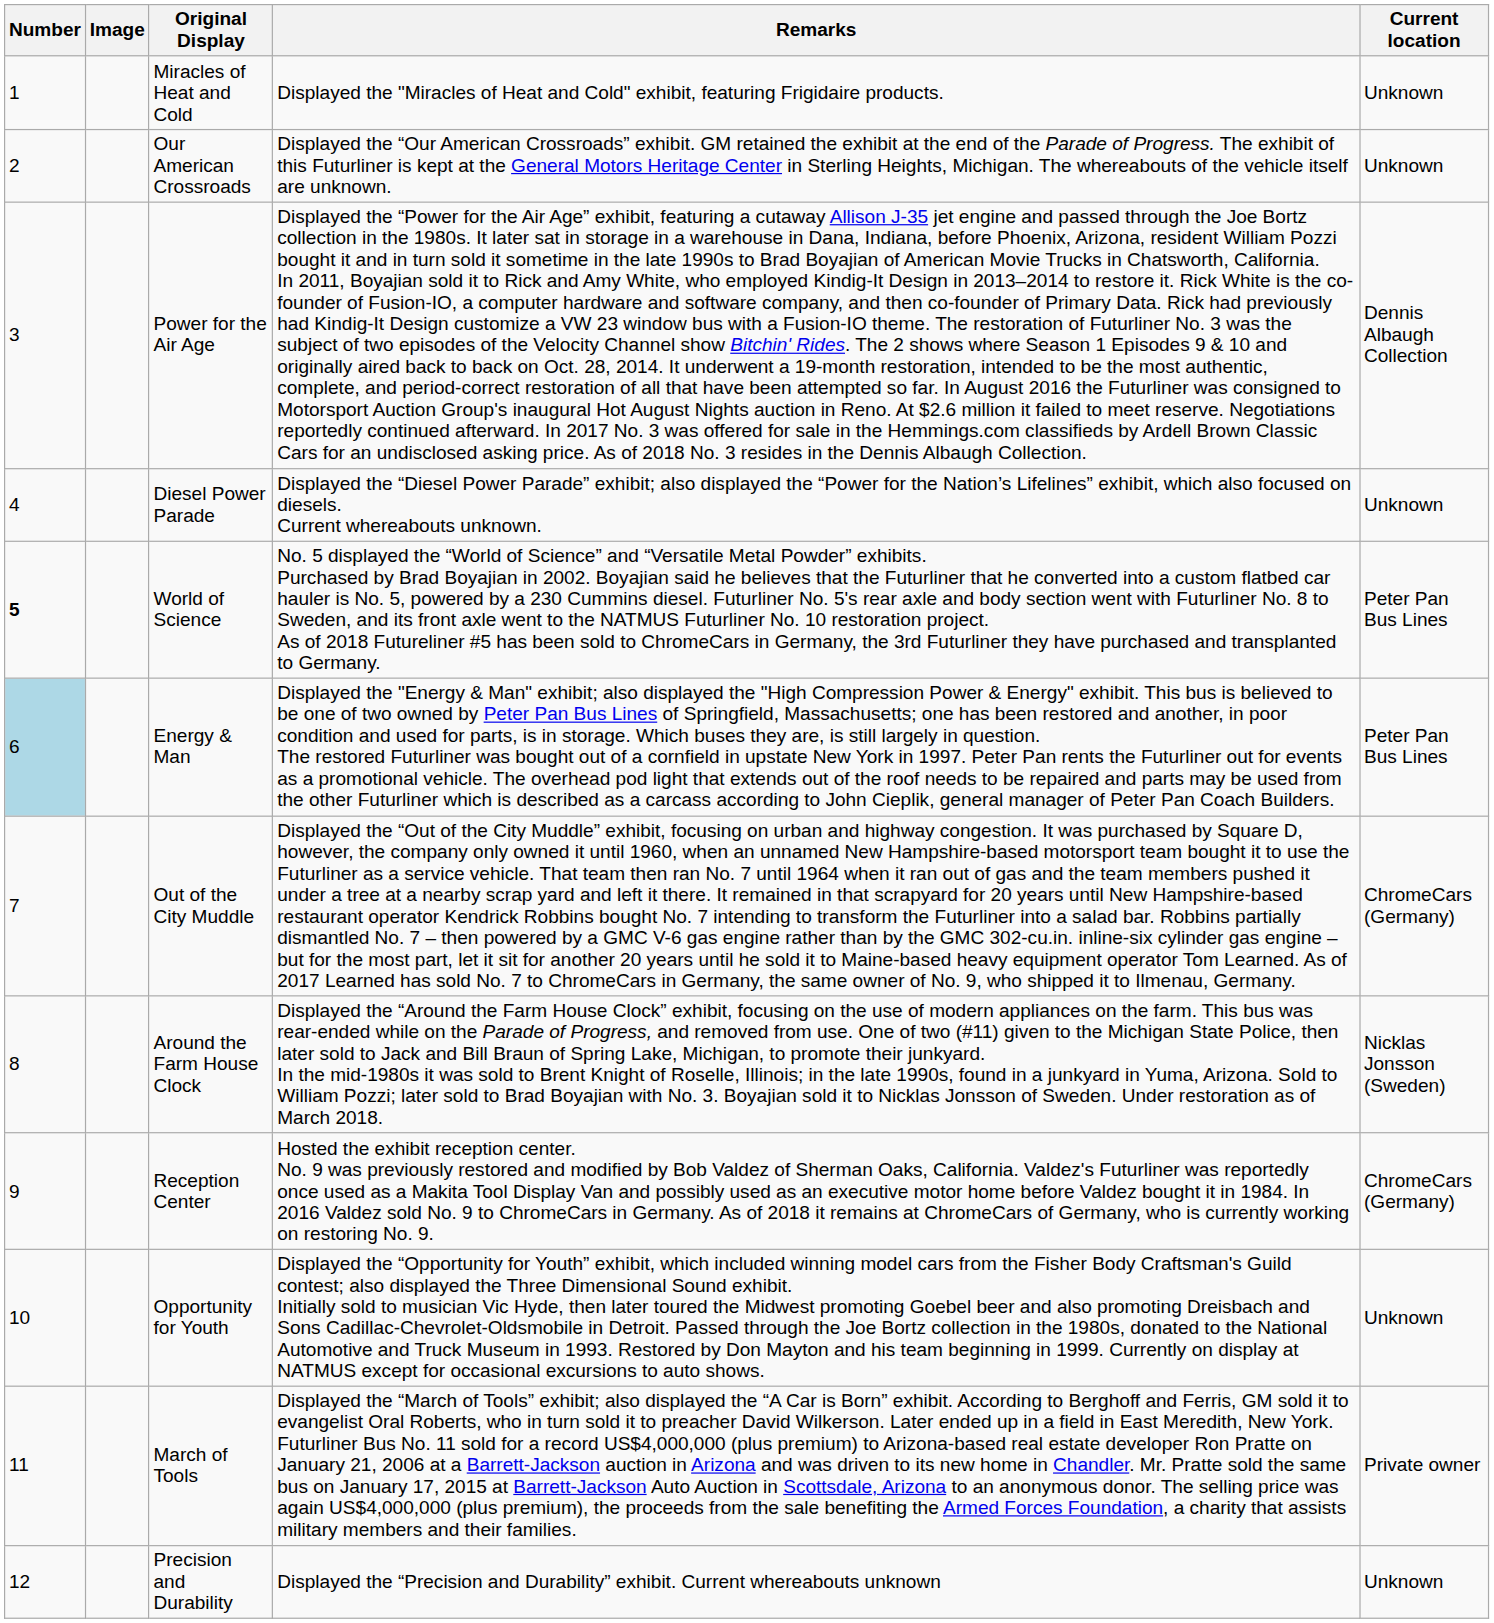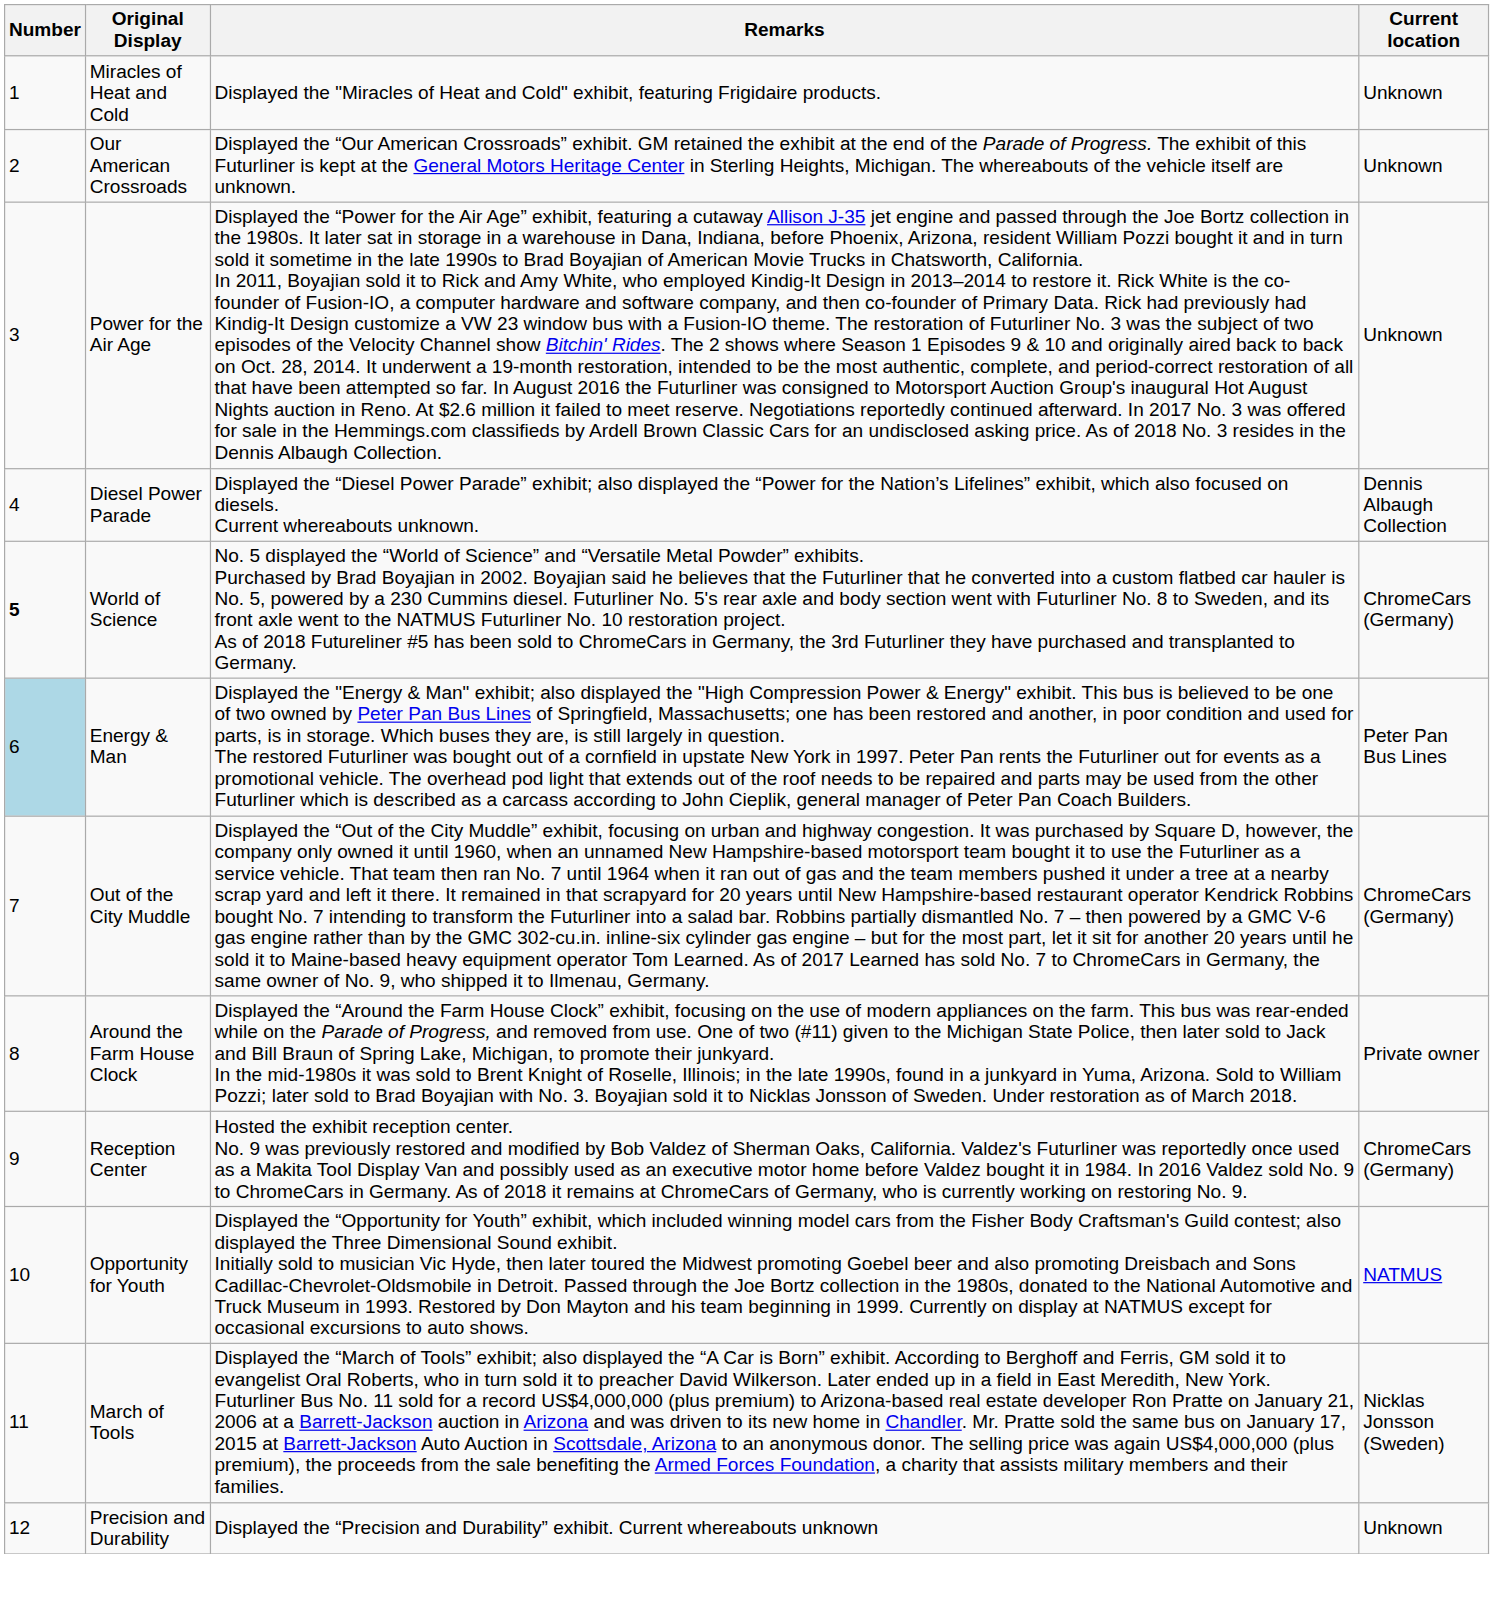- column: Image
Power for the Air Age | Current location: Dennis Albaugh Collection -> Unknown
Diesel Power Parade | Current location: Unknown -> Dennis Albaugh Collection
World of Science | Current location: Peter Pan Bus Lines -> ChromeCars (Germany)
Around the Farm House Clock | Current location: Nicklas Jonsson (Sweden) -> Private owner
Opportunity for Youth | Current location: Unknown -> NATMUS
March of Tools | Current location: Private owner -> Nicklas Jonsson (Sweden)
